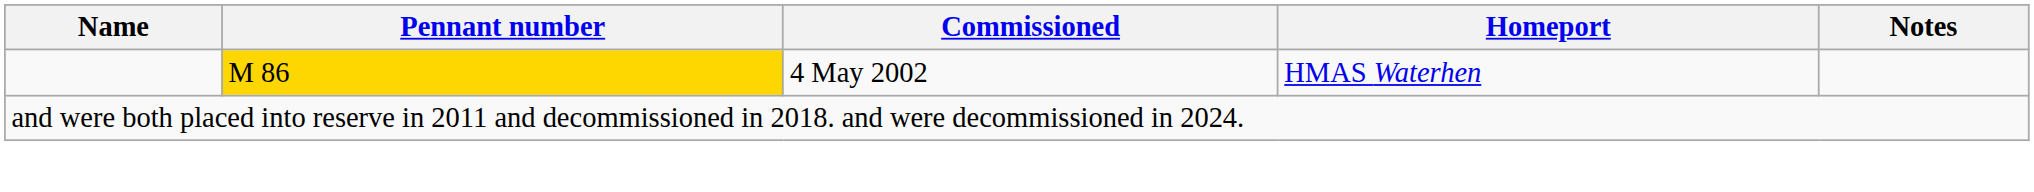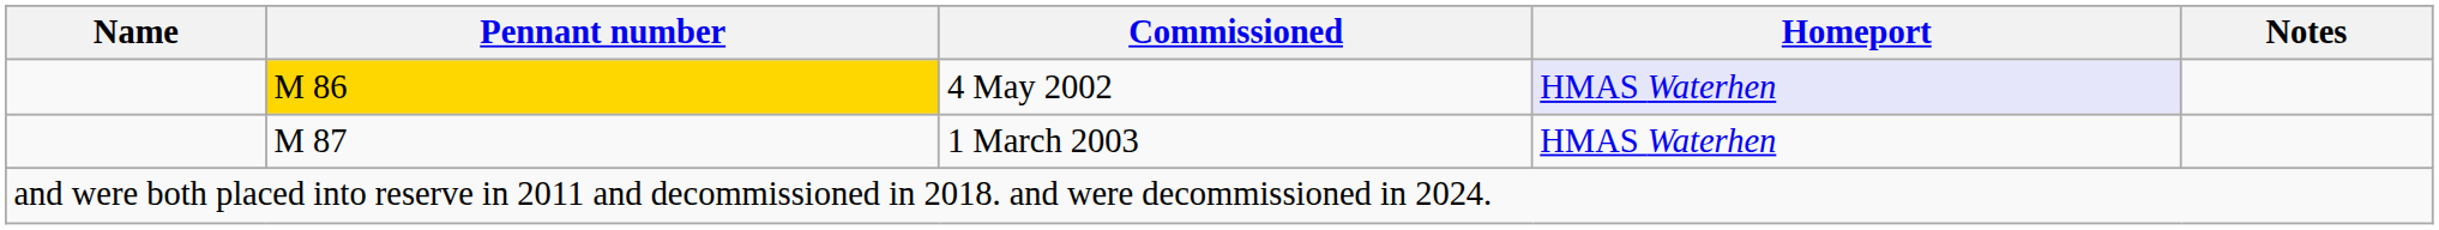4 May 2002 | Homeport: no background -> lavender background
+ row: M 87 | 1 March 2003 | HMAS Waterhen
